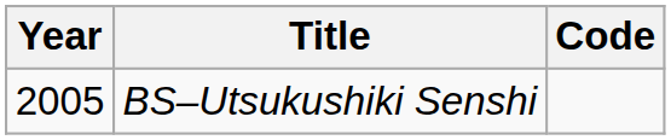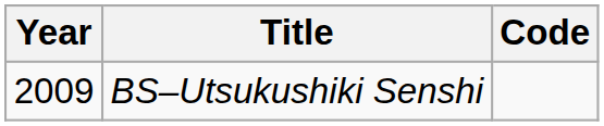BS–Utsukushiki Senshi | Year: 2005 -> 2009
